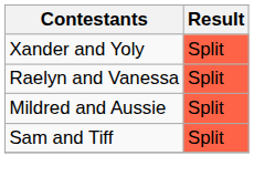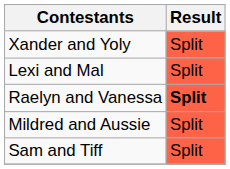+ row: Lexi and Mal | Split
Raelyn and Vanessa | Result: normal -> bold
